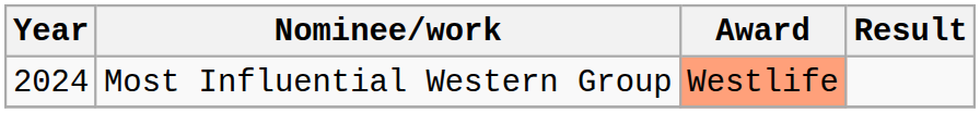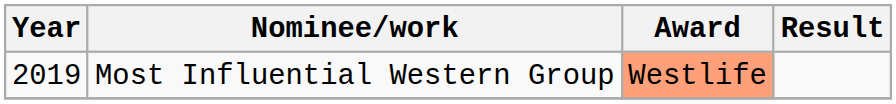Most Influential Western Group | Year: 2024 -> 2019
